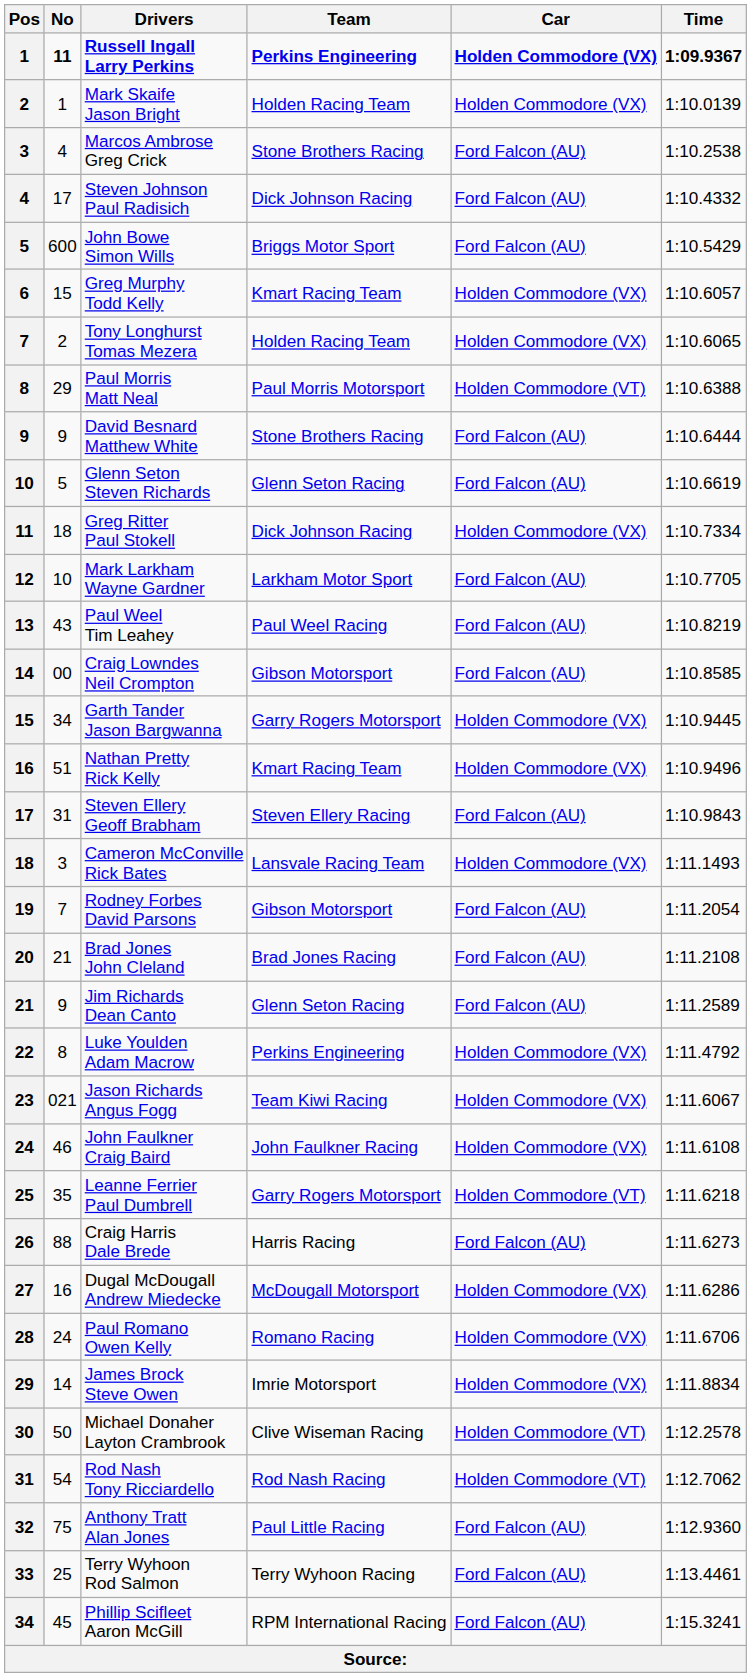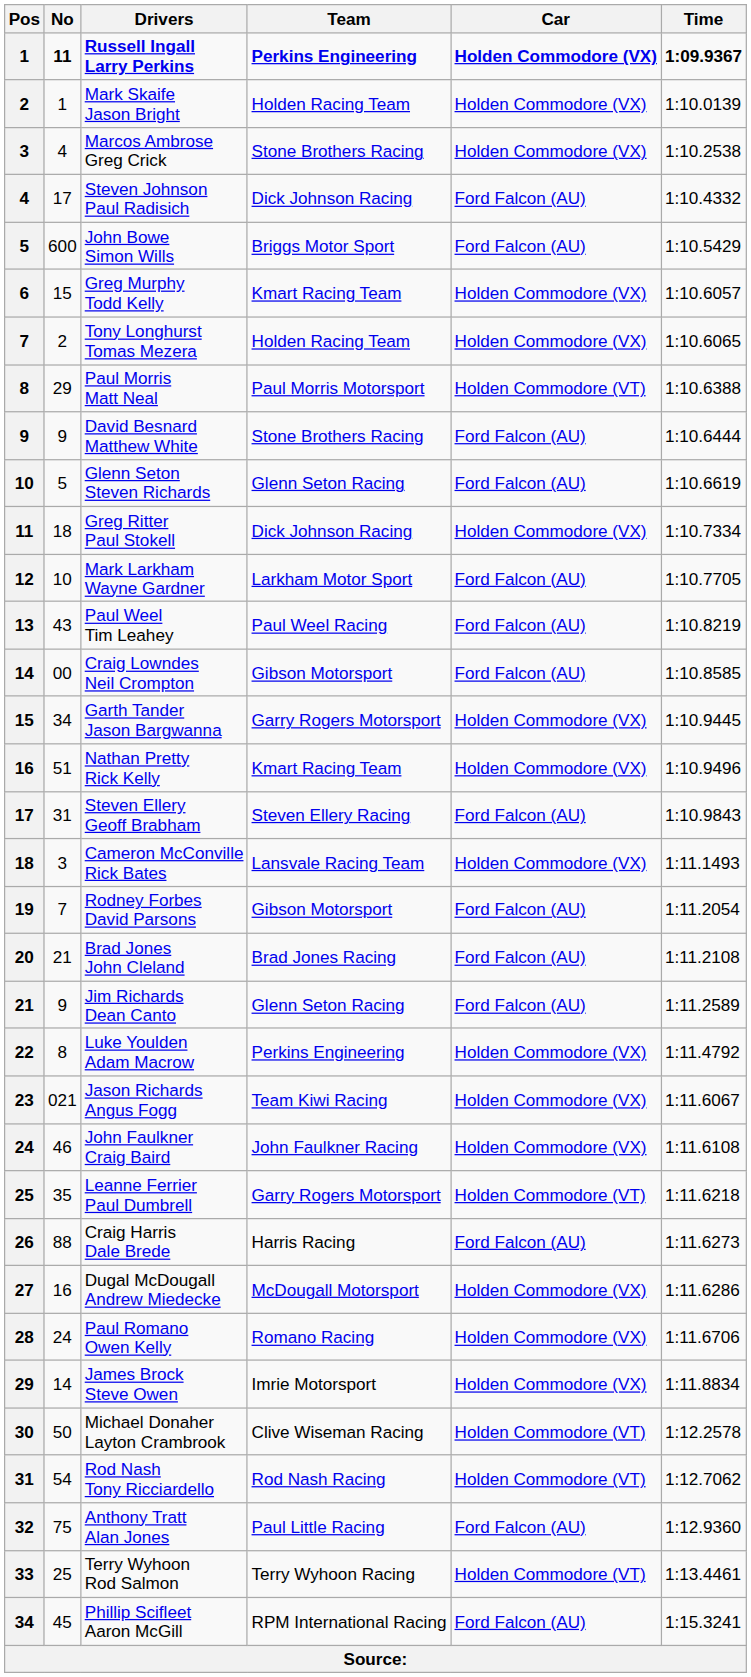Marcos Ambrose Greg Crick | Car: Ford Falcon (AU) -> Holden Commodore (VX)
Terry Wyhoon Rod Salmon | Car: Ford Falcon (AU) -> Holden Commodore (VT)
